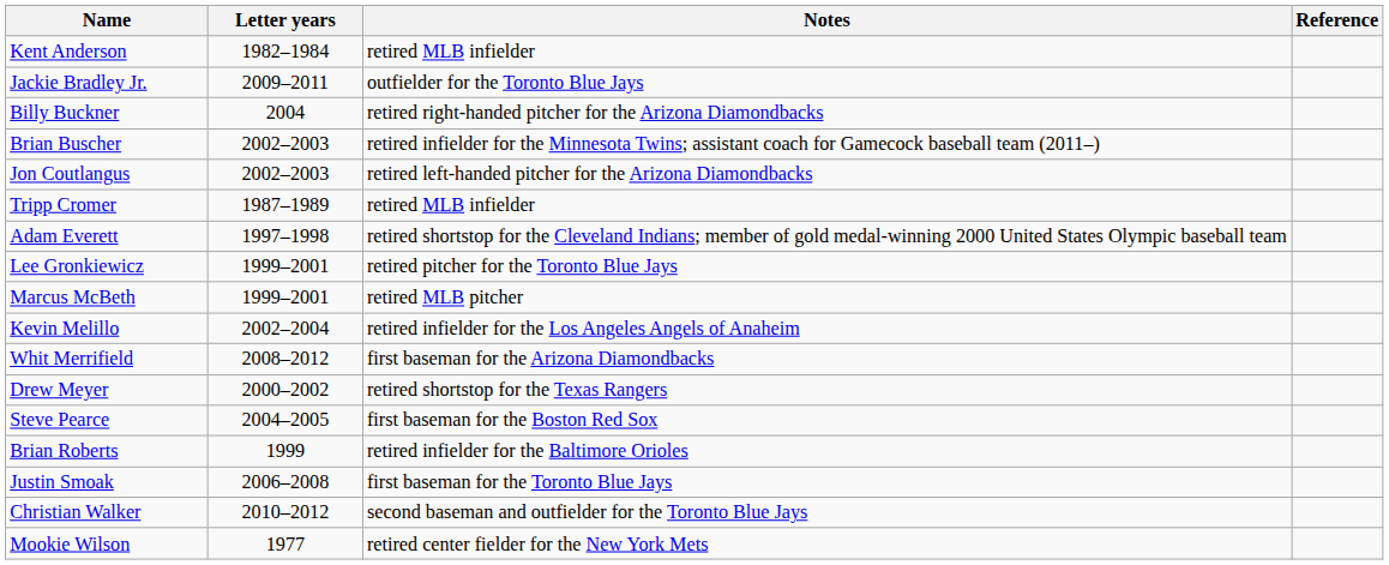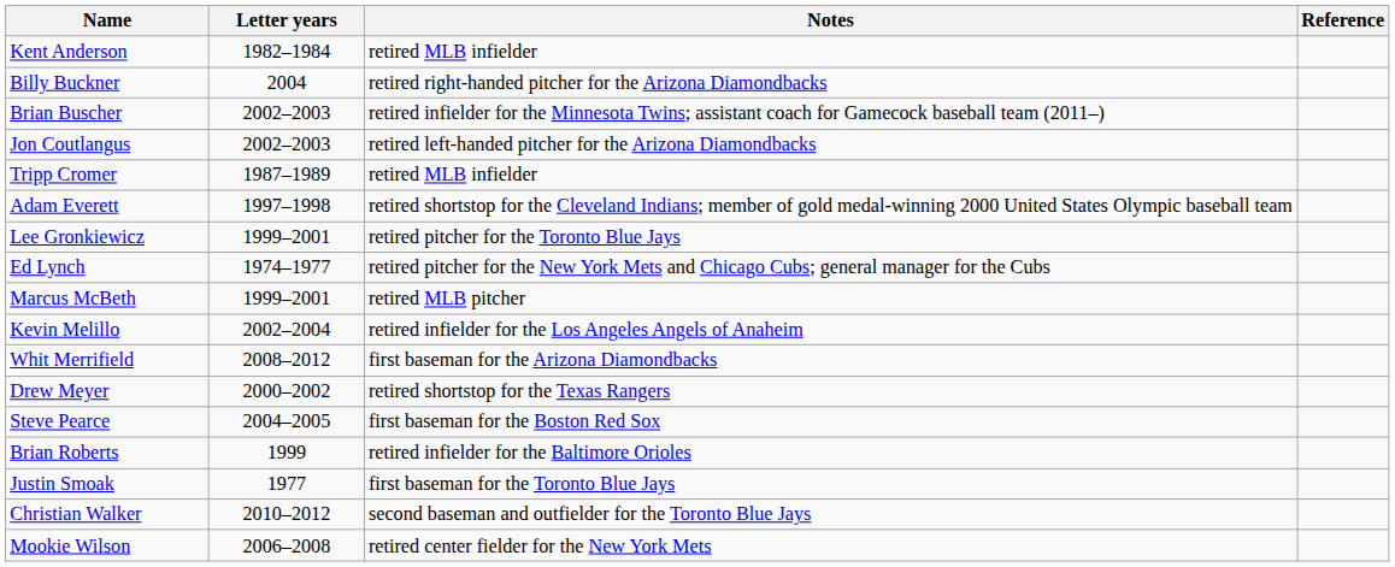- row: Jackie Bradley Jr. | 2009–2011 | outfielder for the Toronto Blue Jays
+ row: Ed Lynch | 1974–1977 | retired pitcher for the New York Mets and Chicago Cubs; general manager for the Cubs
Justin Smoak | Letter years: 2006–2008 -> 1977
Mookie Wilson | Letter years: 1977 -> 2006–2008
